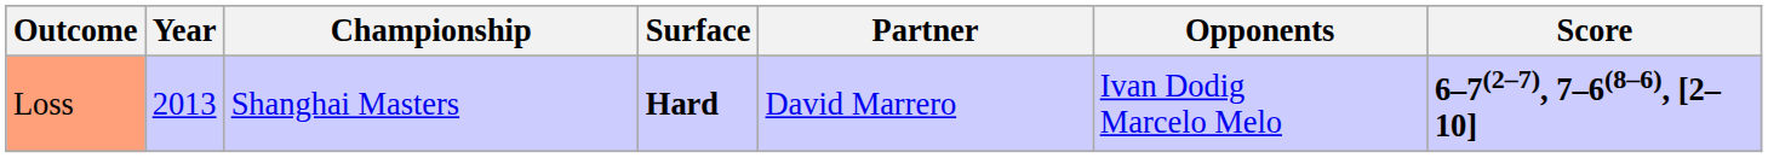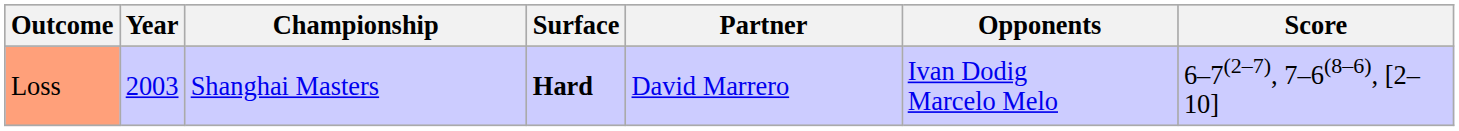Loss | Year: 2013 -> 2003
Loss | Score: bold -> normal
